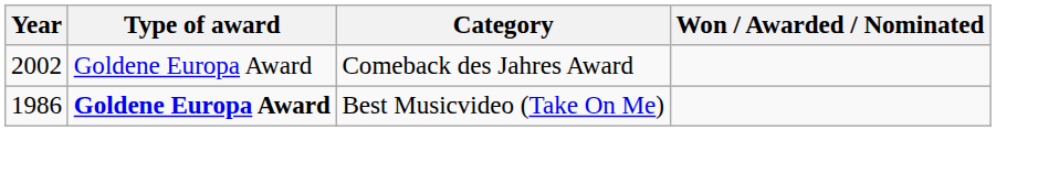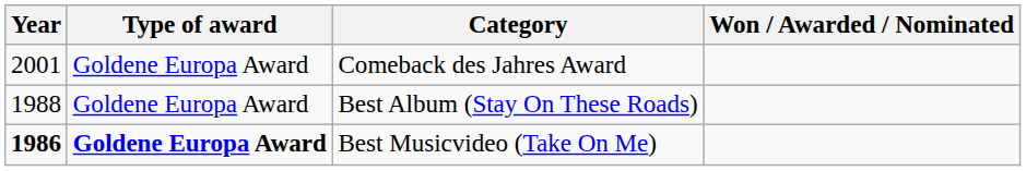Comeback des Jahres Award | Year: 2002 -> 2001
+ row: 1988 | Goldene Europa Award | Best Album (Stay On These Roads)
Best Musicvideo (Take On Me) | Year: normal -> bold
